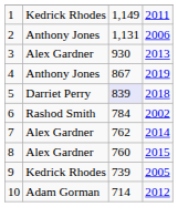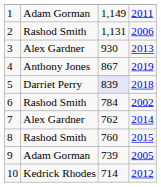1 | column 2: Kedrick Rhodes -> Adam Gorman
2 | column 2: Anthony Jones -> Rashod Smith
8 | column 2: Alex Gardner -> Rashod Smith
9 | column 2: Kedrick Rhodes -> Adam Gorman
10 | column 2: Adam Gorman -> Kedrick Rhodes
